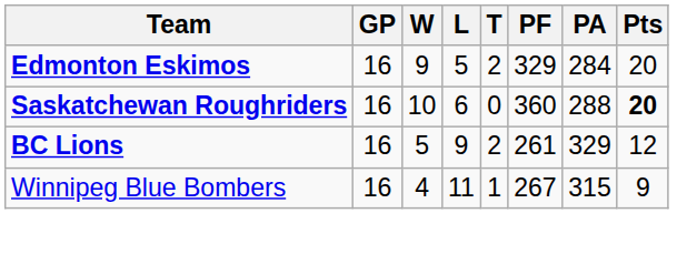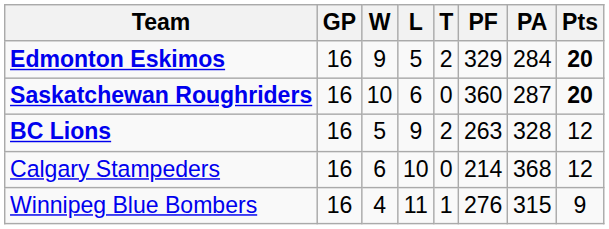Edmonton Eskimos | Pts: normal -> bold
Saskatchewan Roughriders | PA: 288 -> 287
BC Lions | PF: 261 -> 263
BC Lions | PA: 329 -> 328
+ row: Calgary Stampeders | 16 | 6 | 10 | 0 | 214 | 368 | 12
Winnipeg Blue Bombers | PF: 267 -> 276
